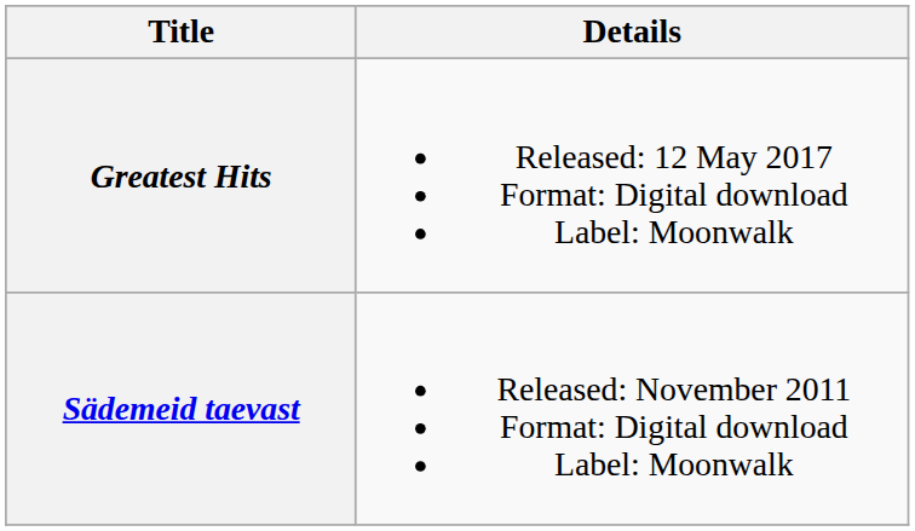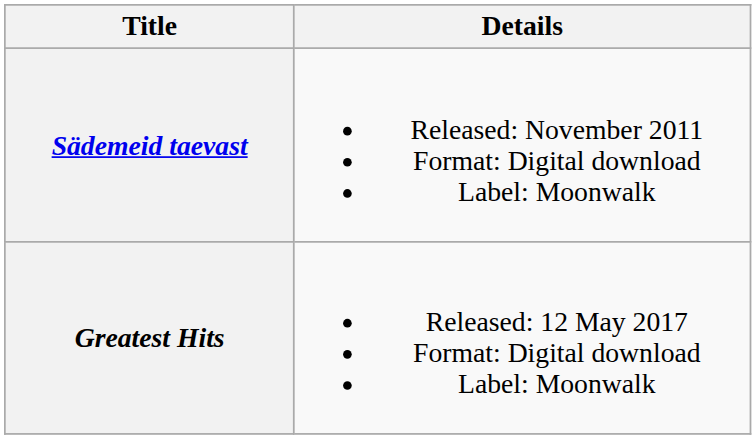rows swapped: Sädemeid taevast <-> Greatest Hits
